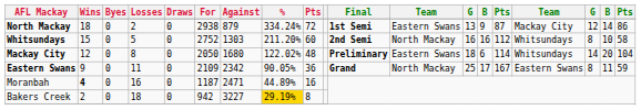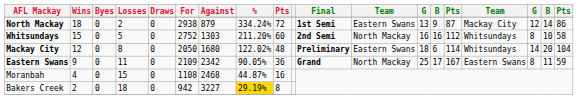Moranbah | Wins: bold -> normal
Moranbah | Losses: 16 -> 15
Moranbah | For: 1187 -> 1108
Moranbah | Against: 2471 -> 2468
Moranbah | %: 44.89% -> 44.87%
